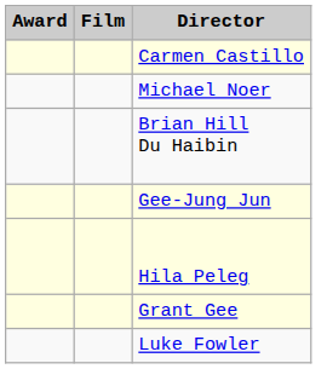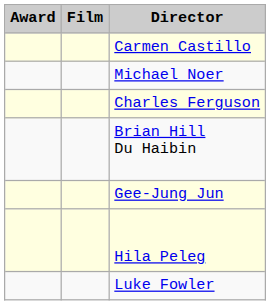+ row: Charles Ferguson
- row: Grant Gee
